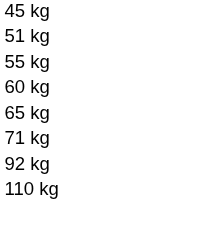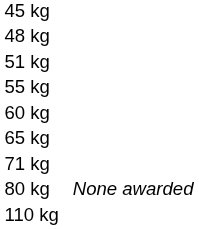+ row: 48 kg
+ row: 80 kg | None awarded
- row: 92 kg
